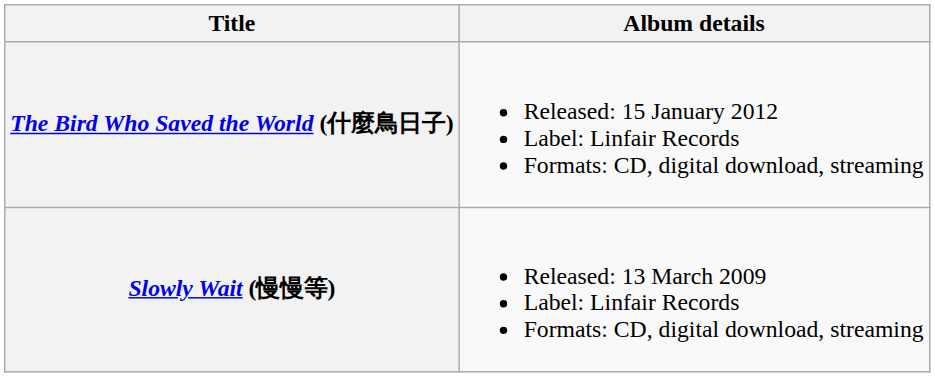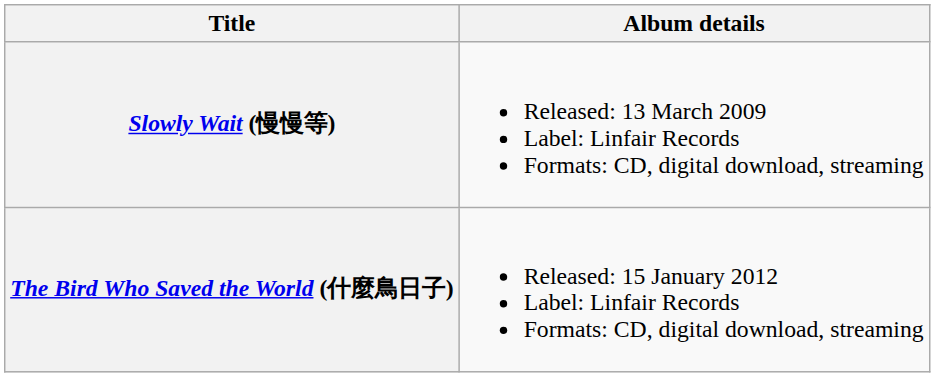rows swapped: Slowly Wait (慢慢等) <-> The Bird Who Saved the World (什麼鳥日子)
